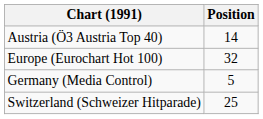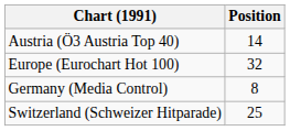Germany (Media Control) | Position: 5 -> 8
